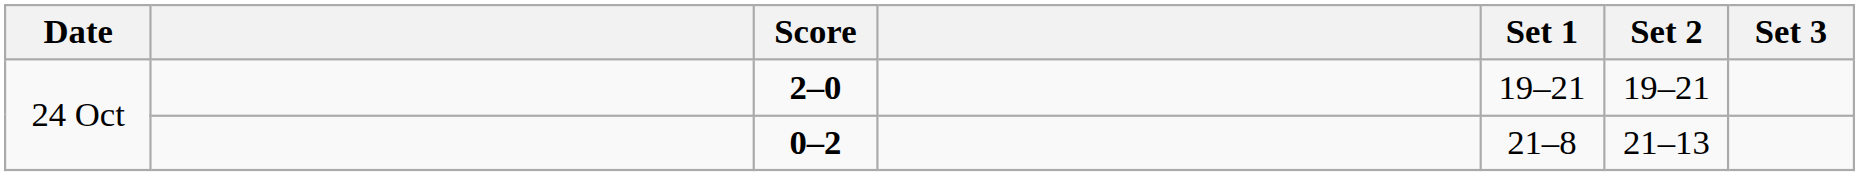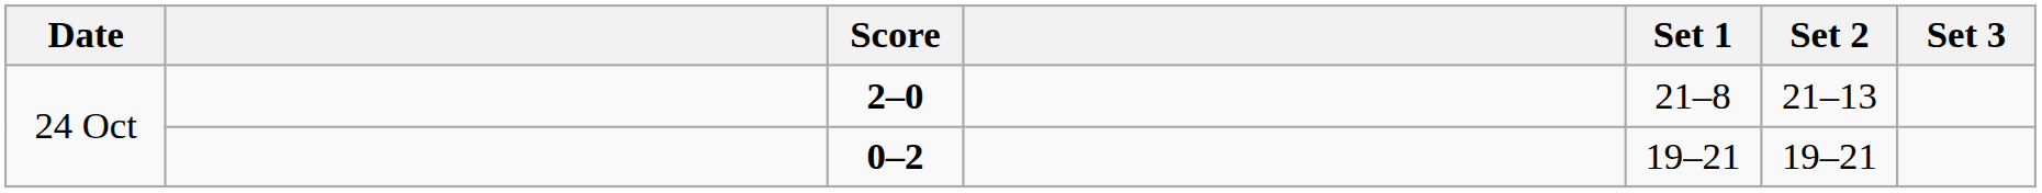2–0 | Set 1: 19–21 -> 21–8
2–0 | Set 2: 19–21 -> 21–13
0–2 | Set 1: 21–8 -> 19–21
0–2 | Set 2: 21–13 -> 19–21
